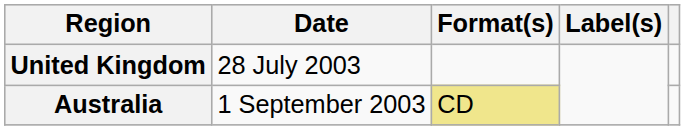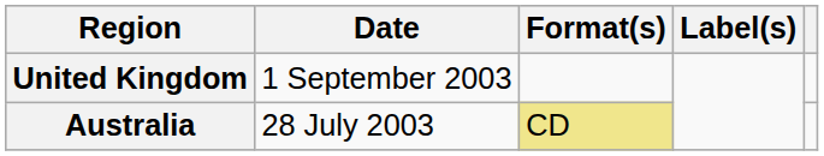United Kingdom | Date: 28 July 2003 -> 1 September 2003
Australia | Date: 1 September 2003 -> 28 July 2003
